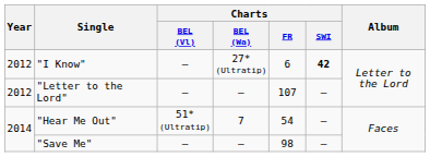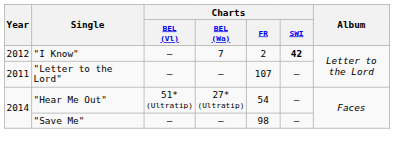"I Know" | Charts / BEL (Wa): 27* (Ultratip) -> 7
"I Know" | Charts / FR: 6 -> 2
"Letter to the Lord" | Year: 2012 -> 2011
"Hear Me Out" | Charts / BEL (Wa): 7 -> 27* (Ultratip)
